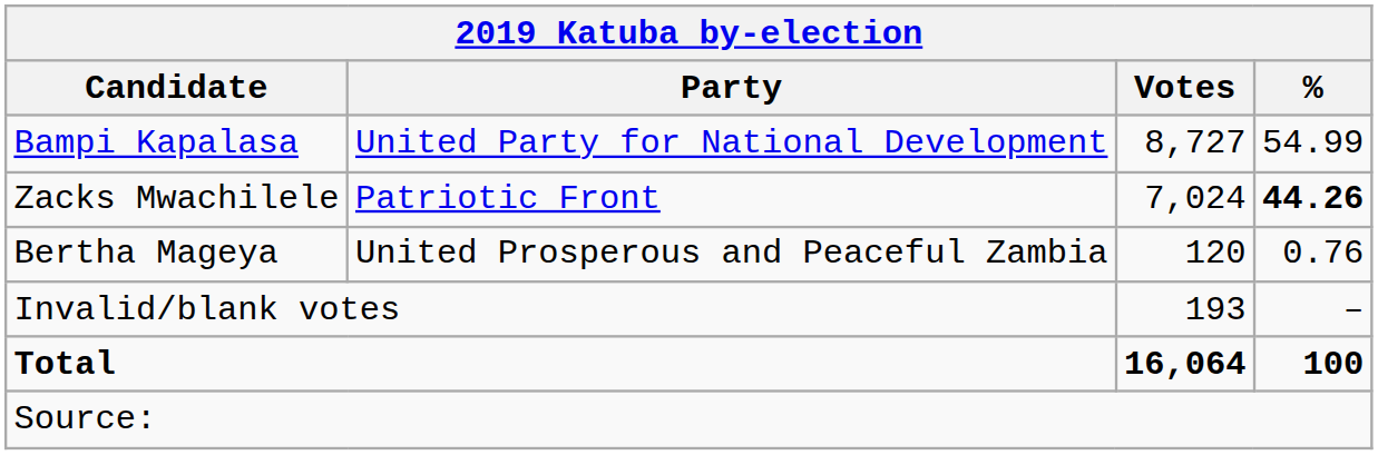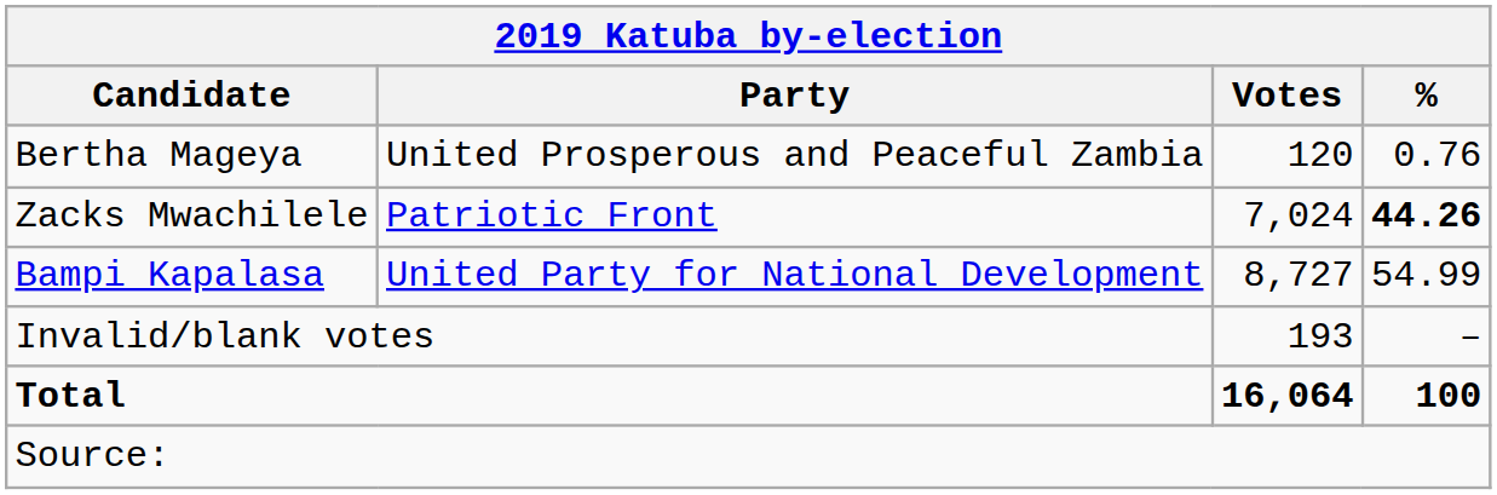rows swapped: Bampi Kapalasa <-> Bertha Mageya
